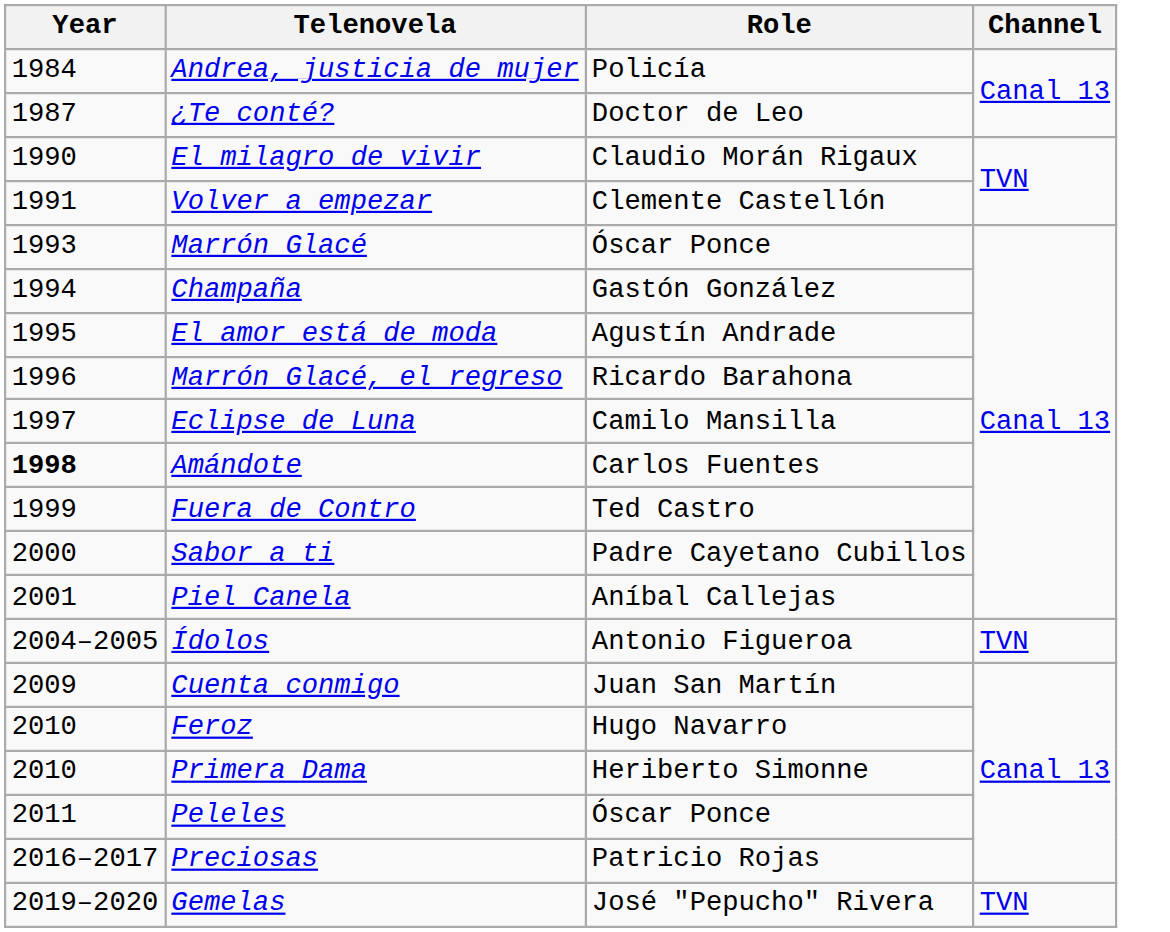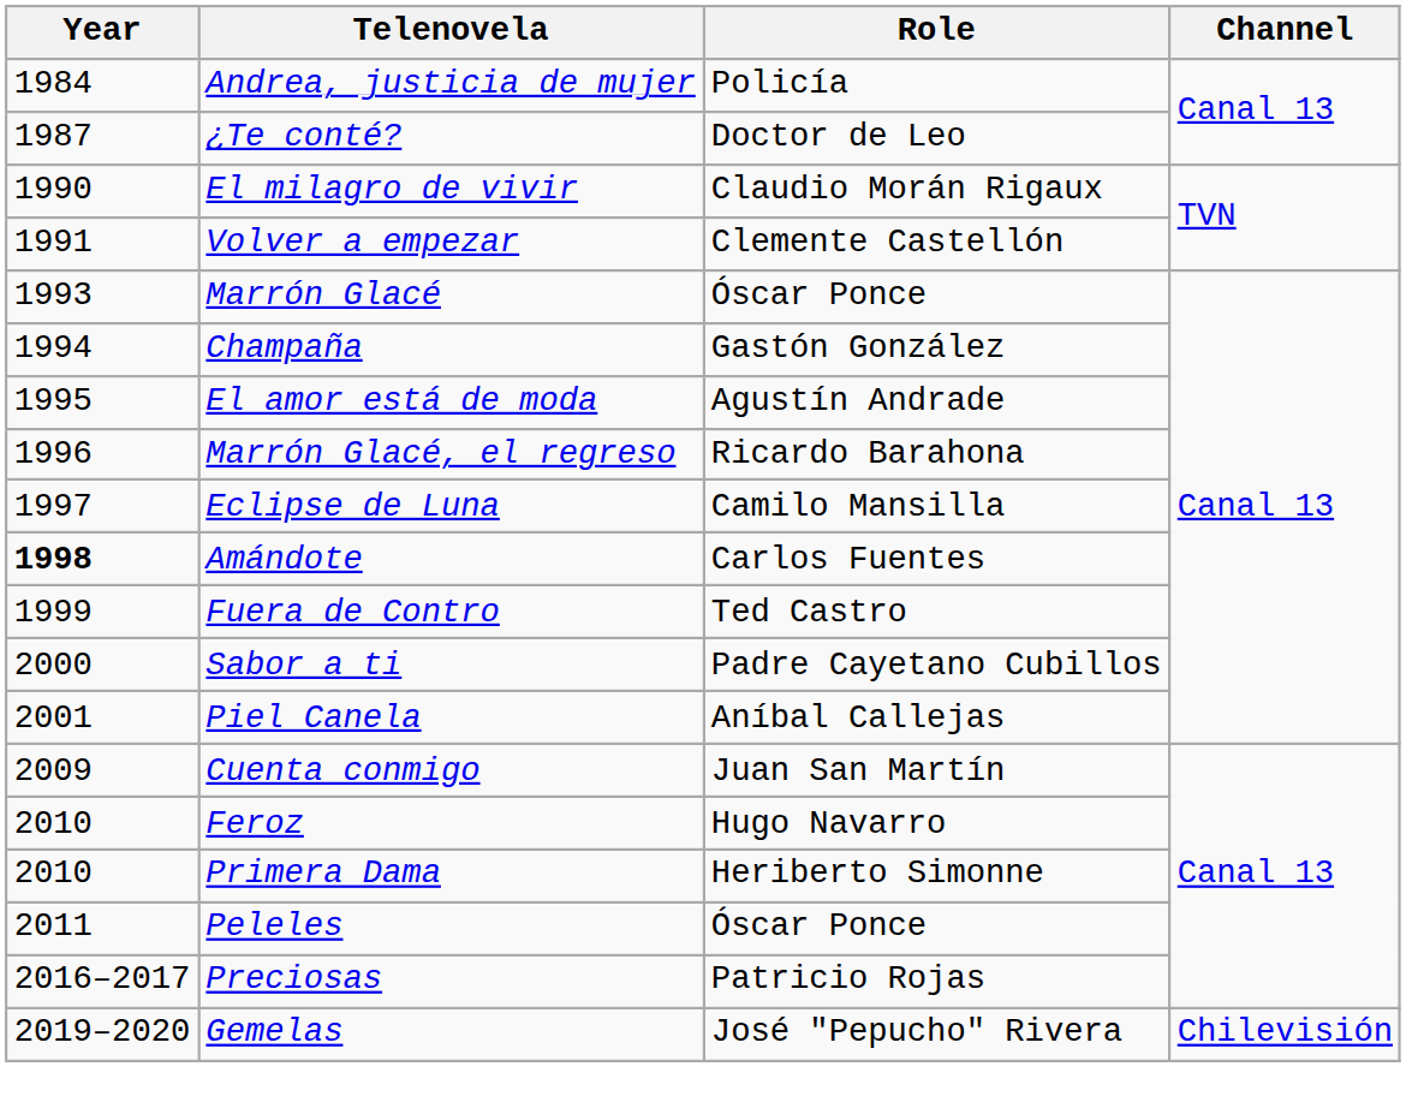- row: 2004–2005 | Ídolos | Antonio Figueroa | TVN
Gemelas | Channel: TVN -> Chilevisión
